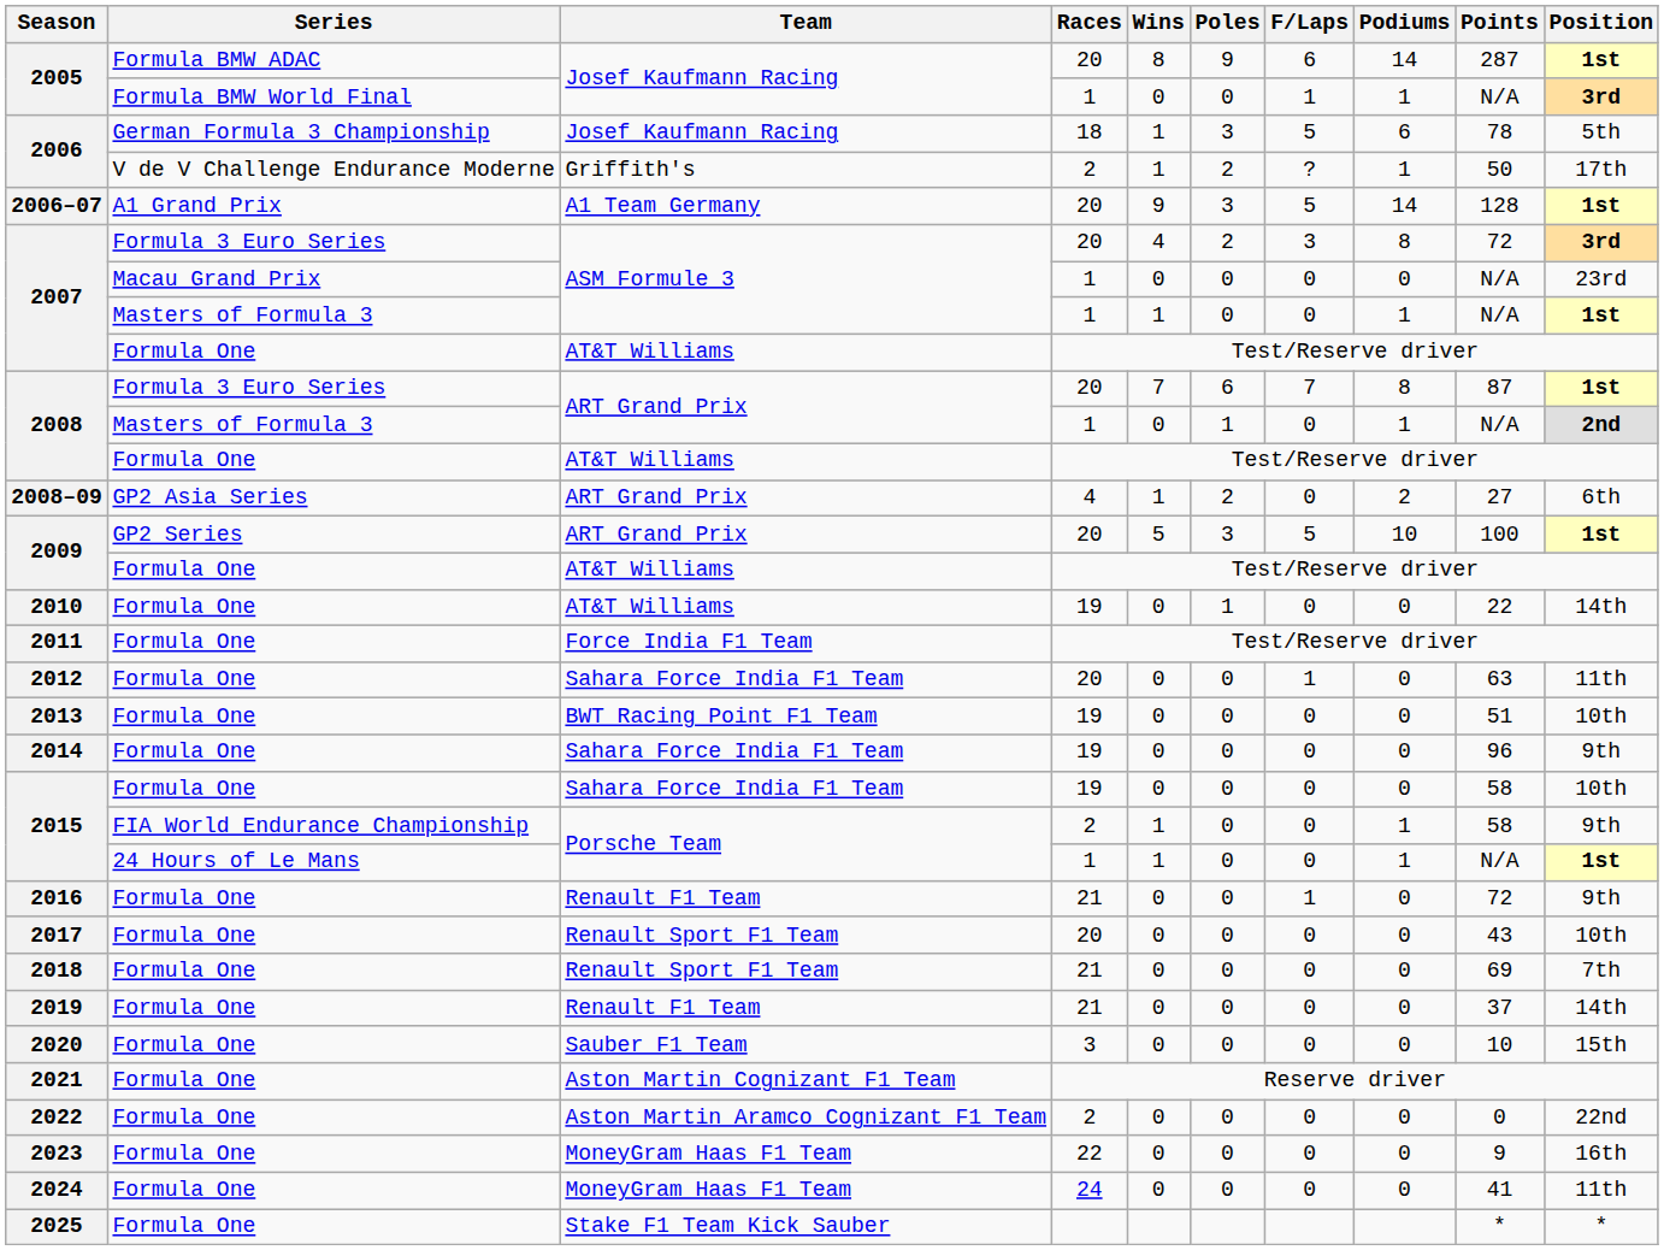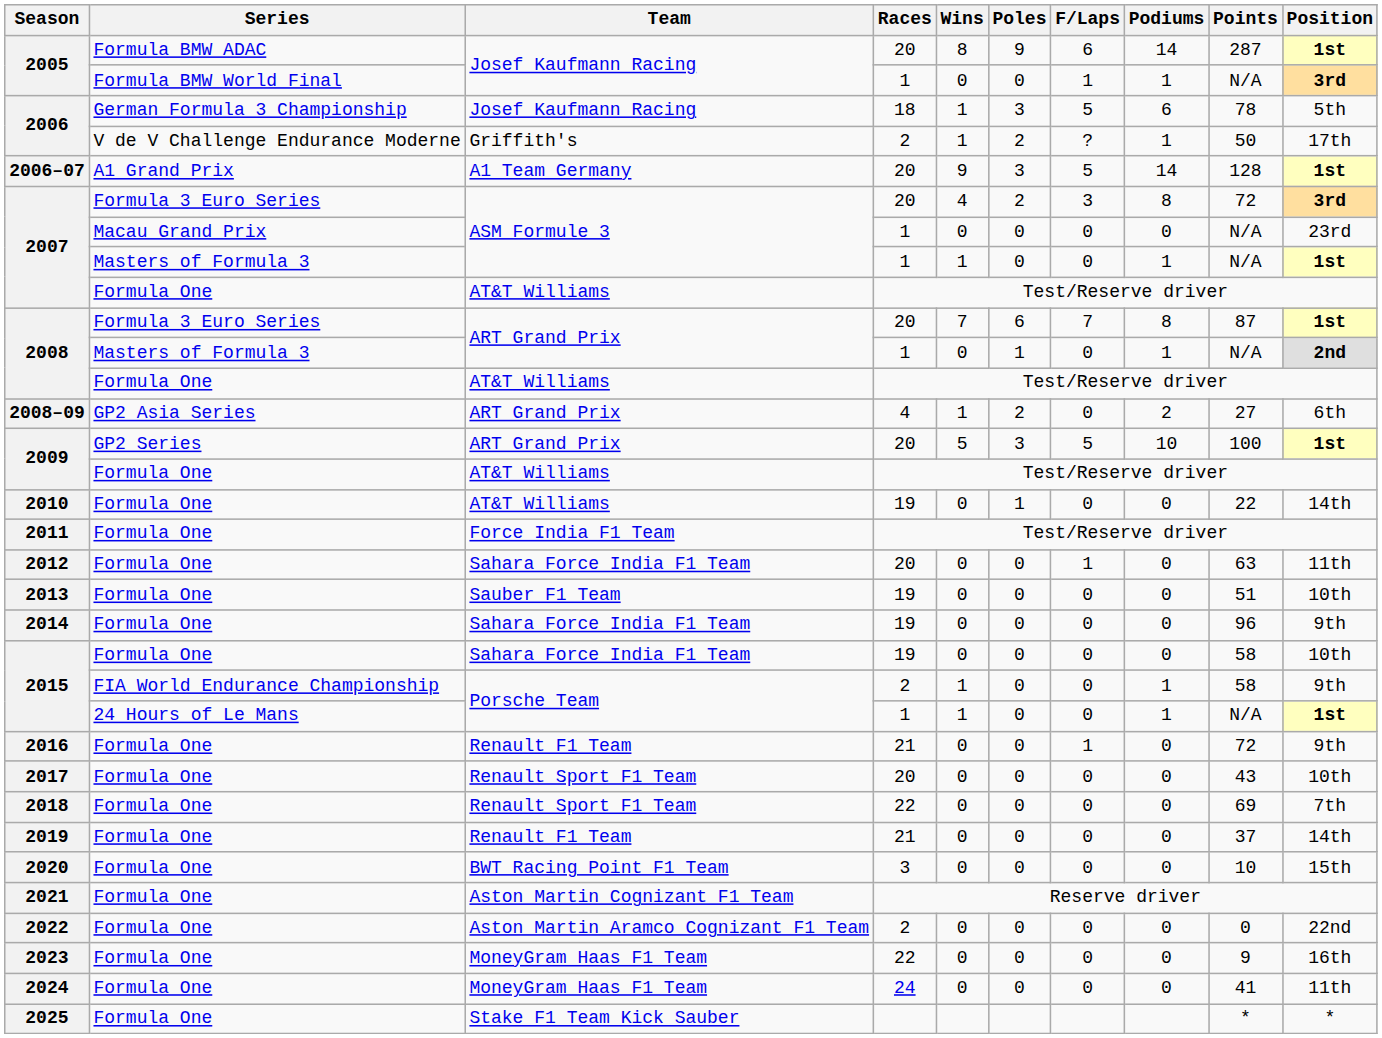2013 | Team: BWT Racing Point F1 Team -> Sauber F1 Team
2018 | Races: 21 -> 22
2020 | Team: Sauber F1 Team -> BWT Racing Point F1 Team
